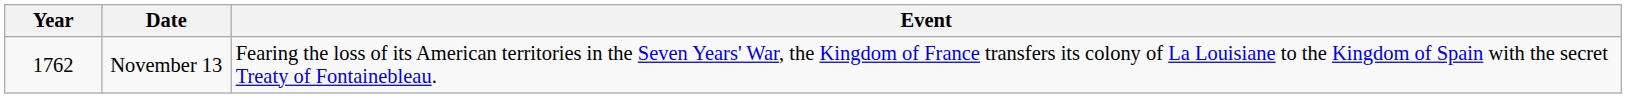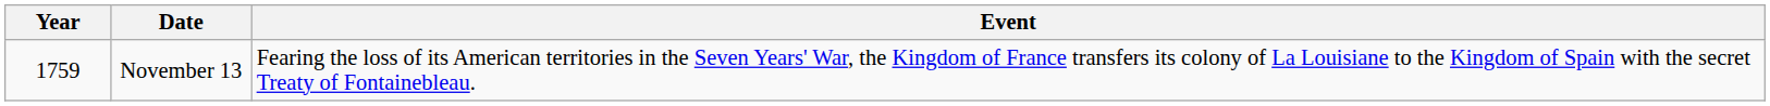November 13 | Year: 1762 -> 1759
